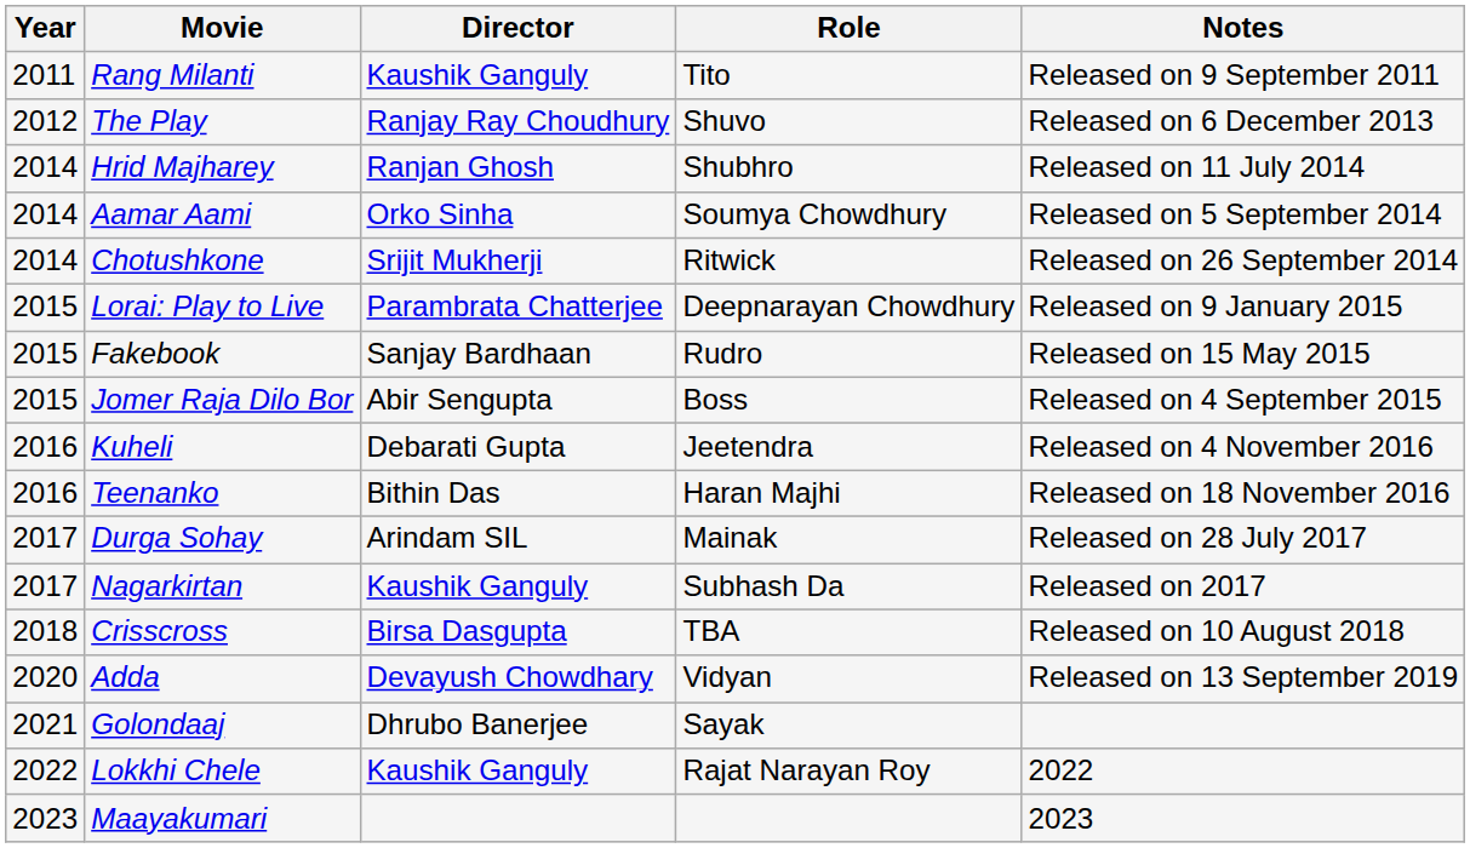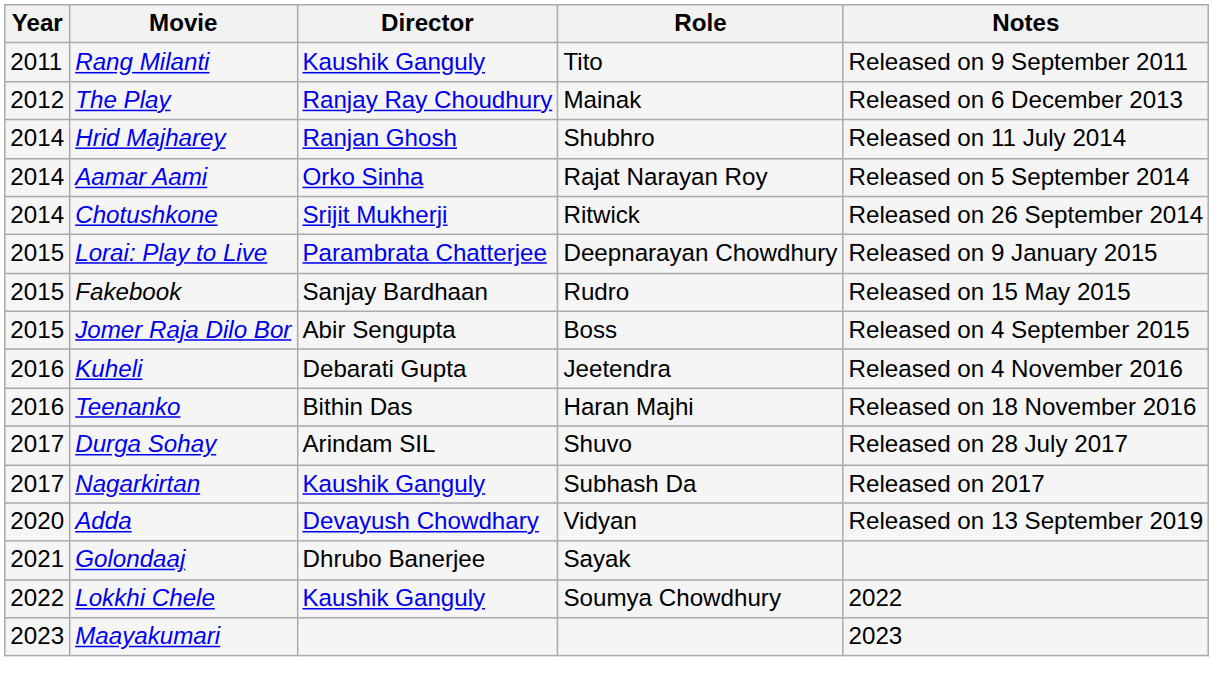The Play | Role: Shuvo -> Mainak
Aamar Aami | Role: Soumya Chowdhury -> Rajat Narayan Roy
Durga Sohay | Role: Mainak -> Shuvo
- row: 2018 | Crisscross | Birsa Dasgupta | TBA | Released on 10 August 2018
Lokkhi Chele | Role: Rajat Narayan Roy -> Soumya Chowdhury
